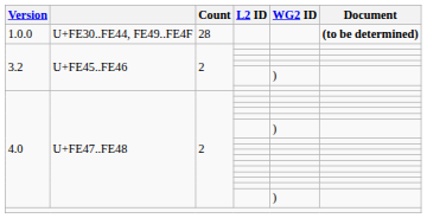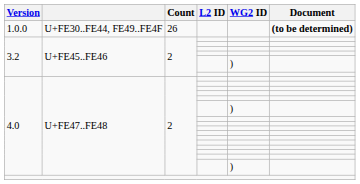1.0.0 | Count: 28 -> 26
